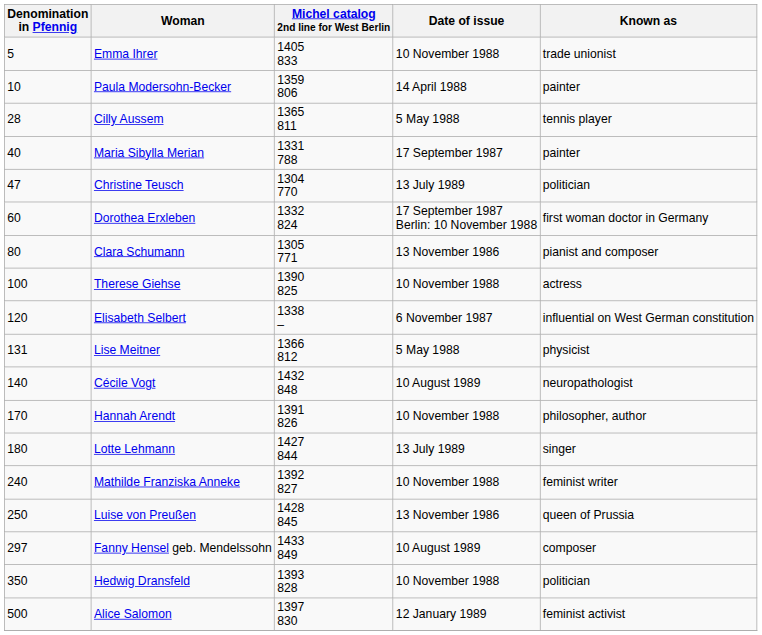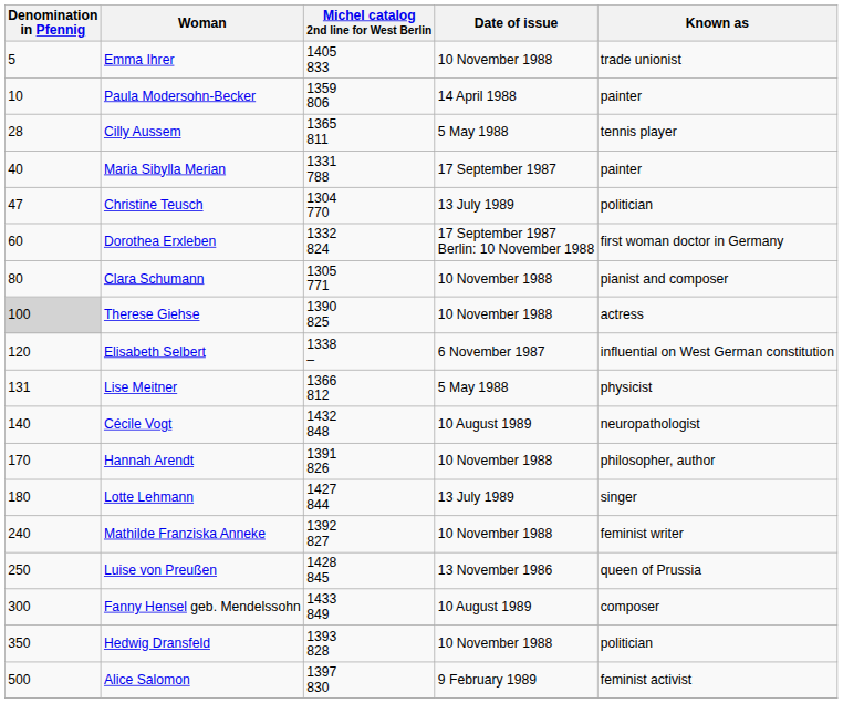Clara Schumann | Date of issue: 13 November 1986 -> 10 November 1988
Therese Giehse | Denomination in Pfennig: no background -> lightgrey background
Fanny Hensel geb. Mendelssohn | Denomination in Pfennig: 297 -> 300
Alice Salomon | Date of issue: 12 January 1989 -> 9 February 1989
